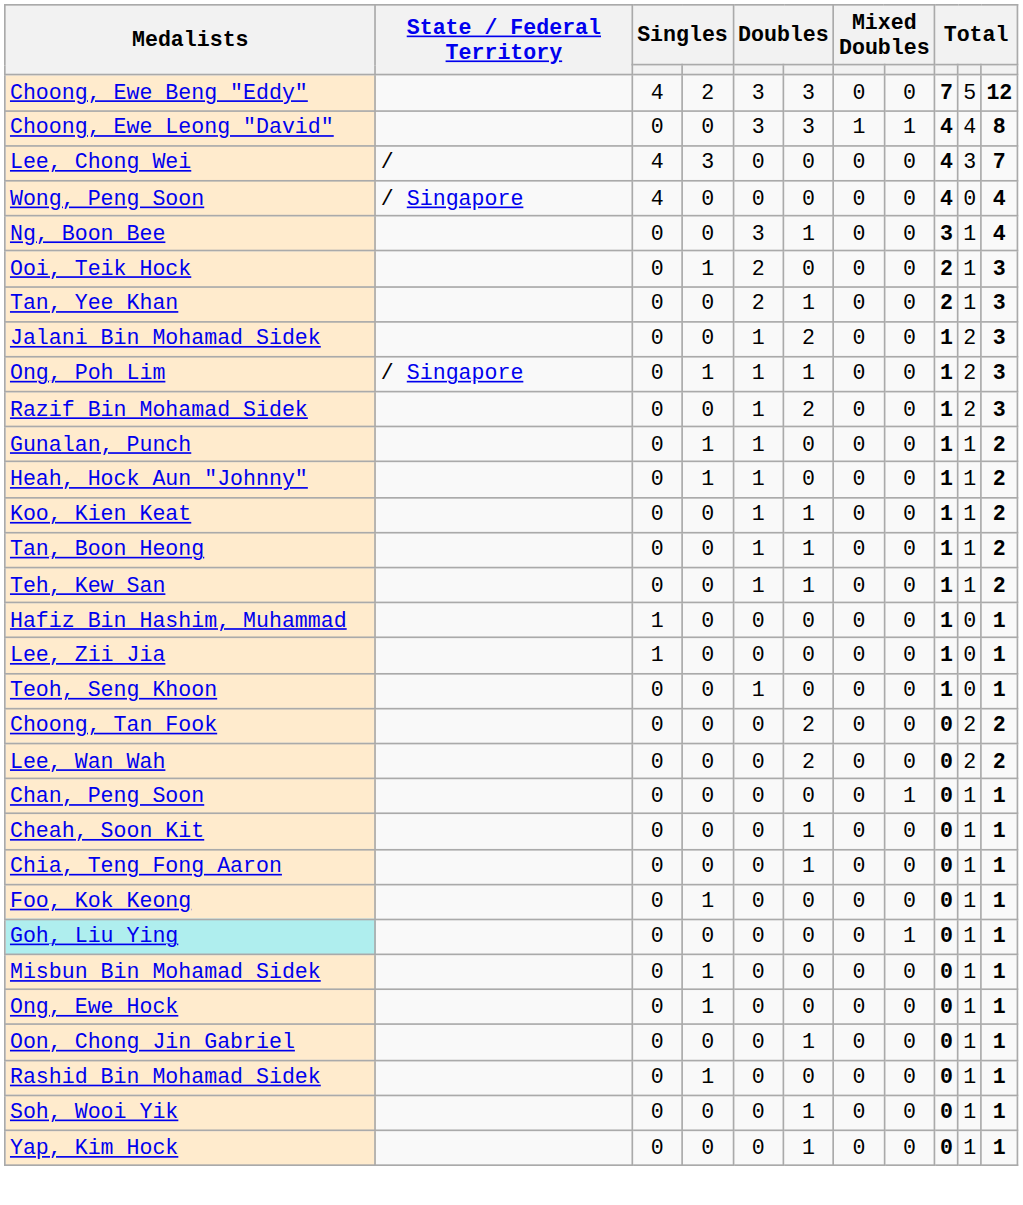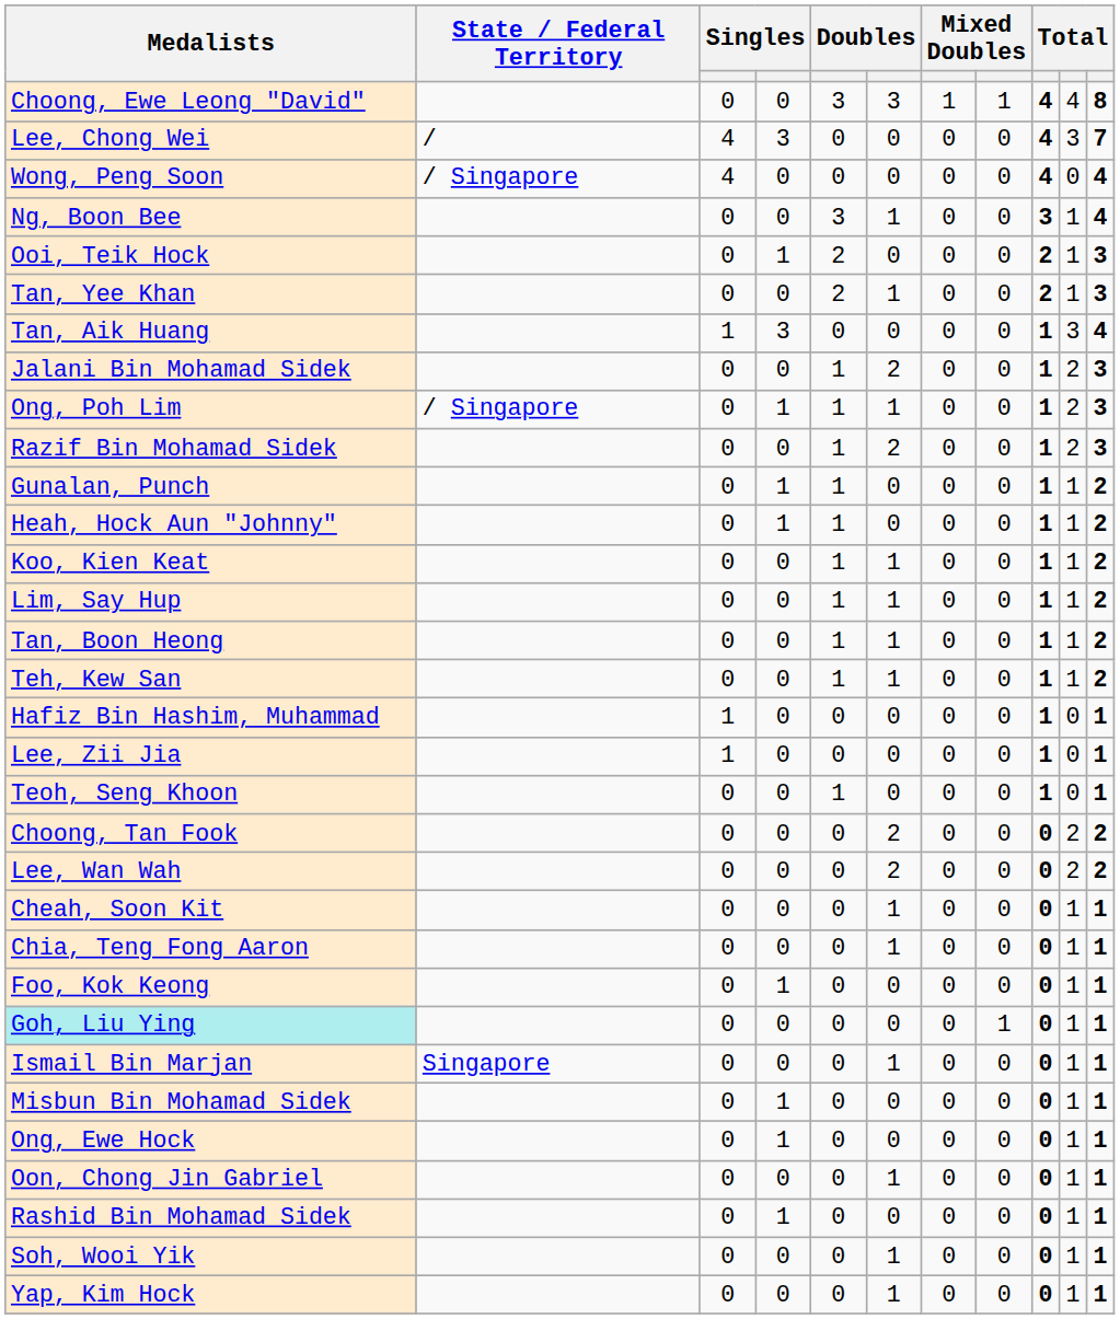- row: Choong, Ewe Beng "Eddy" | 4 | 2 | 3 | 3 | 0 | 0 | 7 | 5 | 12
+ row: Tan, Aik Huang | 1 | 3 | 0 | 0 | 0 | 0 | 1 | 3 | 4
+ row: Lim, Say Hup | 0 | 0 | 1 | 1 | 0 | 0 | 1 | 1 | 2
- row: Chan, Peng Soon | 0 | 0 | 0 | 0 | 0 | 1 | 0 | 1 | 1
+ row: Ismail Bin Marjan | Singapore | 0 | 0 | 0 | 1 | 0 | 0 | 0 | 1 | 1
